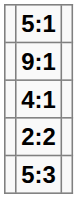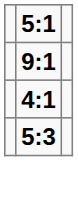- row: 2:2
